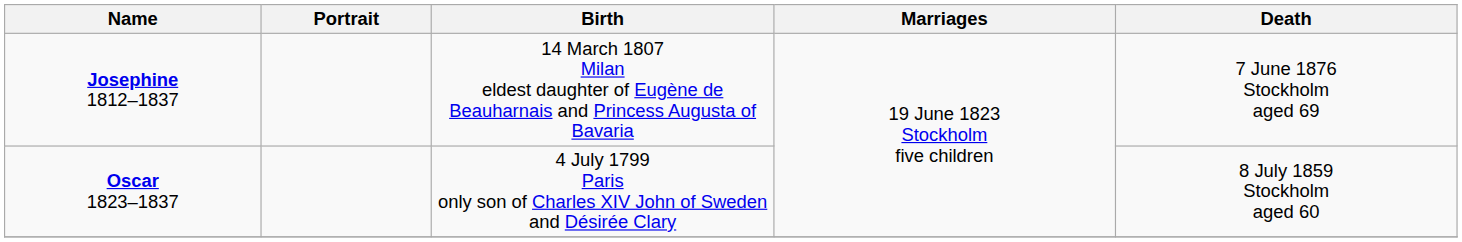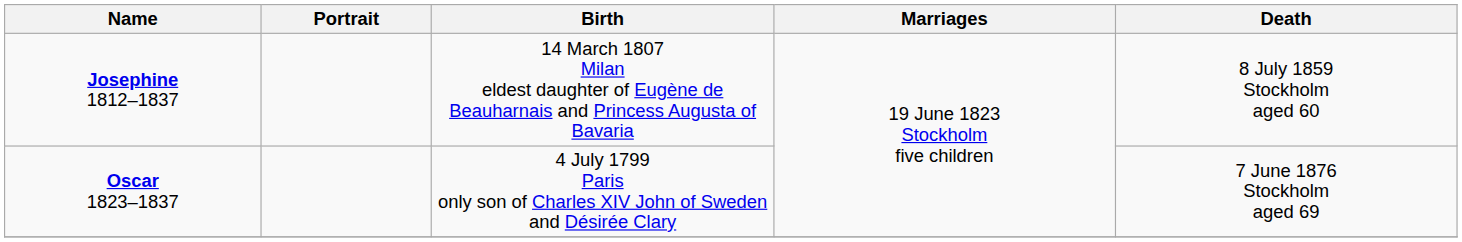Josephine 1812–1837 | Death: 7 June 1876 Stockholm aged 69 -> 8 July 1859 Stockholm aged 60
Oscar 1823–1837 | Death: 8 July 1859 Stockholm aged 60 -> 7 June 1876 Stockholm aged 69
